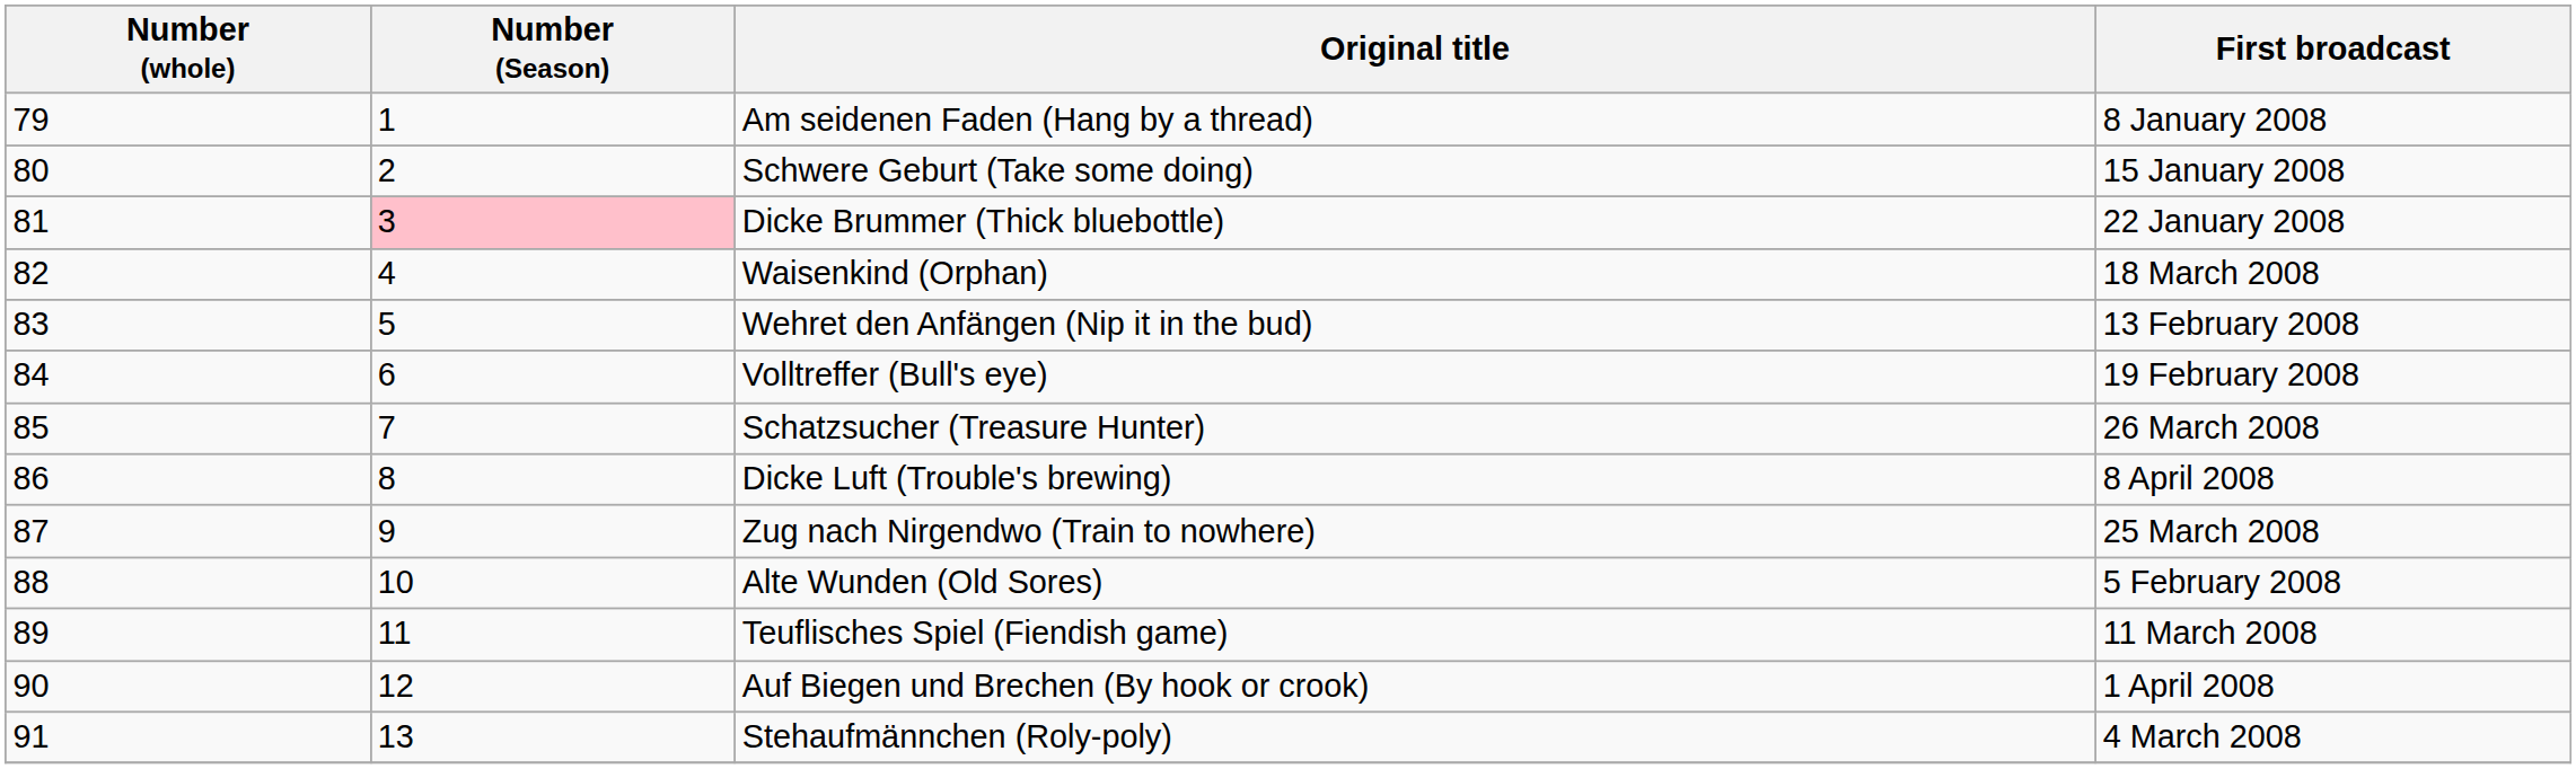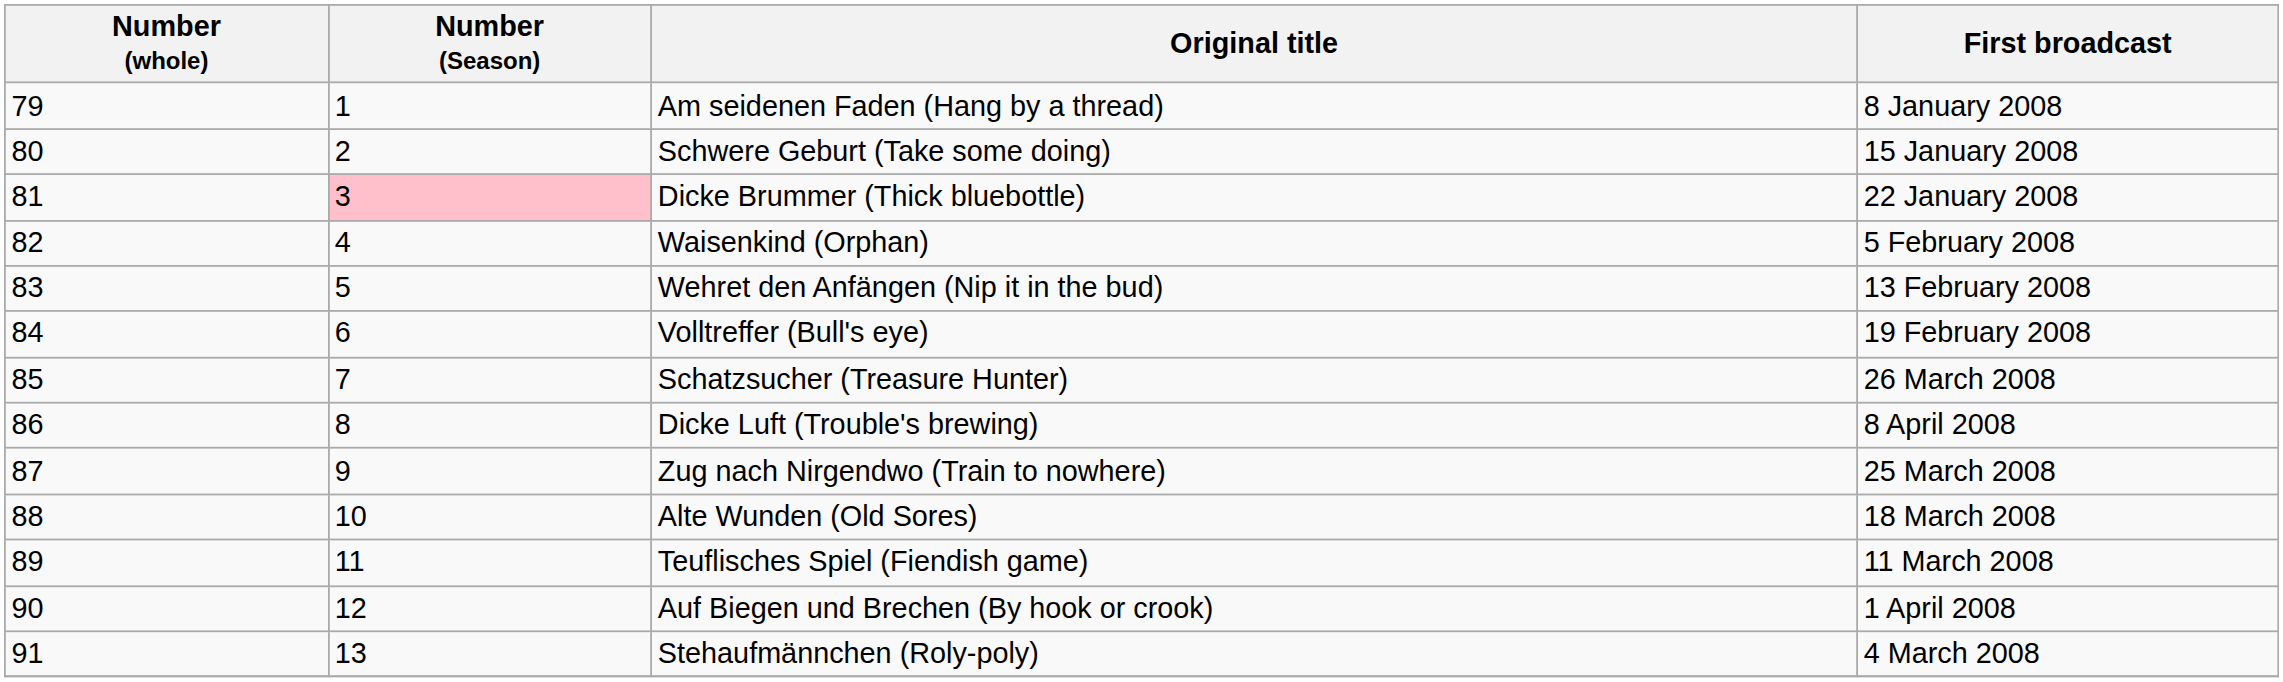Waisenkind (Orphan) | First broadcast: 18 March 2008 -> 5 February 2008
Alte Wunden (Old Sores) | First broadcast: 5 February 2008 -> 18 March 2008
